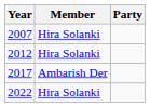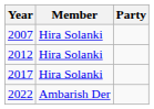2017 | Member: Ambarish Der -> Hira Solanki
2022 | Member: Hira Solanki -> Ambarish Der
